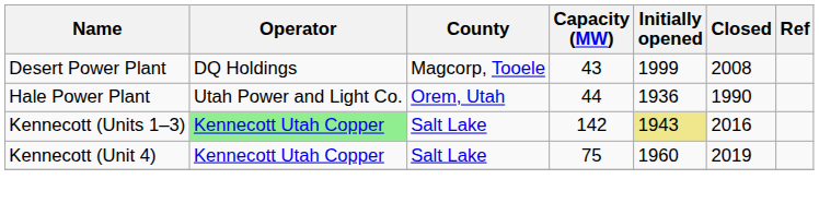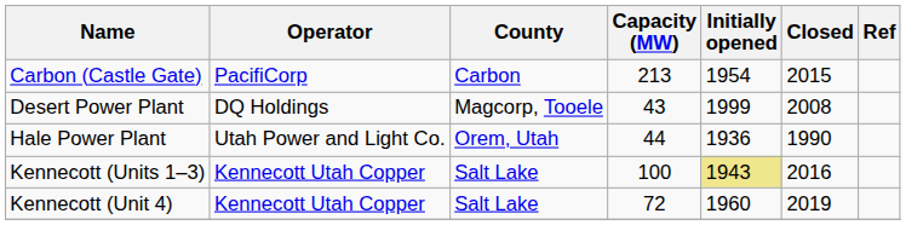+ row: Carbon (Castle Gate) | PacifiCorp | Carbon | 213 | 1954 | 2015
Kennecott (Units 1–3) | Operator: lightgreen background -> no background
Kennecott (Units 1–3) | Capacity (MW): 142 -> 100
Kennecott (Unit 4) | Capacity (MW): 75 -> 72
